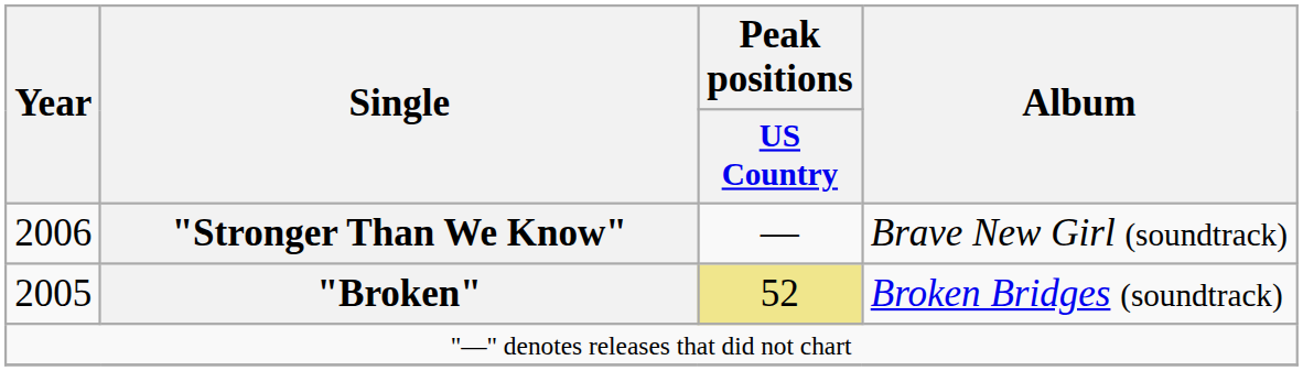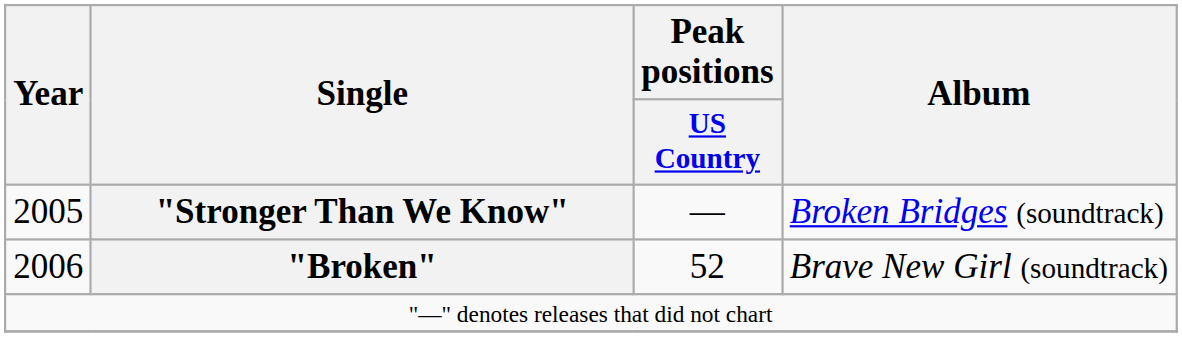"Stronger Than We Know" | Year: 2006 -> 2005
"Stronger Than We Know" | Album: Brave New Girl (soundtrack) -> Broken Bridges (soundtrack)
"Broken" | Year: 2005 -> 2006
"Broken" | Peak positions / US Country: khaki background -> no background
"Broken" | Album: Broken Bridges (soundtrack) -> Brave New Girl (soundtrack)
